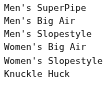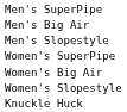+ row: Women's SuperPipe
